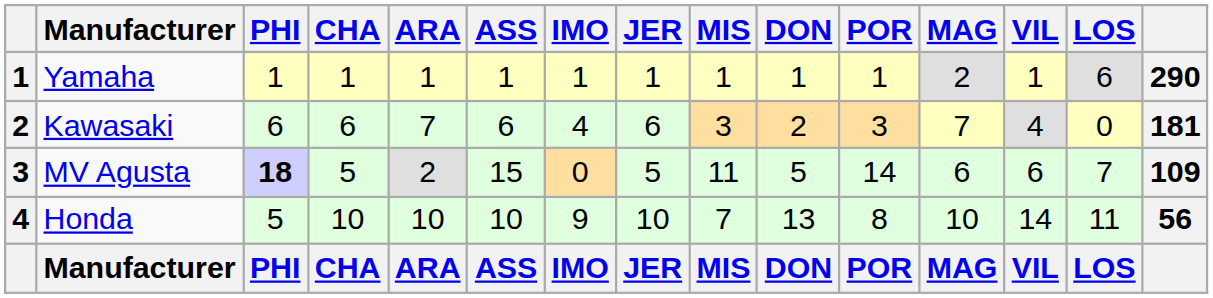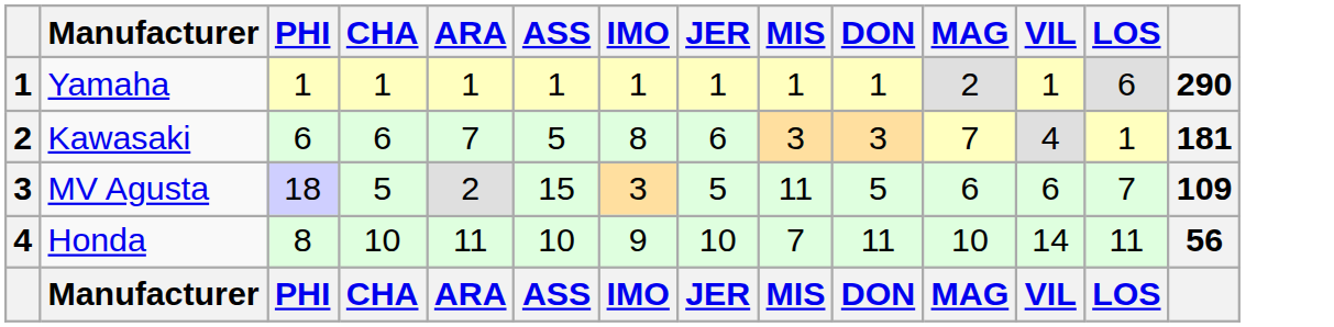- column: POR | 1 | 3 | 14 | 8 | POR
Kawasaki | ASS: 6 -> 5
Kawasaki | IMO: 4 -> 8
Kawasaki | DON: 2 -> 3
Kawasaki | LOS: 0 -> 1
MV Agusta | PHI: bold -> normal
MV Agusta | IMO: 0 -> 3
Honda | PHI: 5 -> 8
Honda | ARA: 10 -> 11
Honda | DON: 13 -> 11
